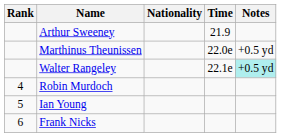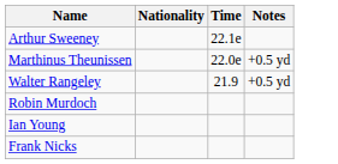- column: Rank | 4 | 5 | 6
Arthur Sweeney | Time: 21.9 -> 22.1e
Walter Rangeley | Time: 22.1e -> 21.9
Walter Rangeley | Notes: paleturquoise background -> no background
